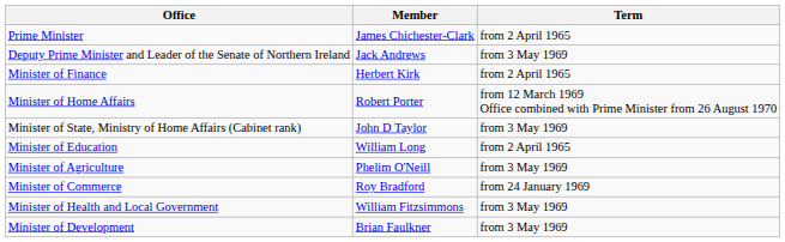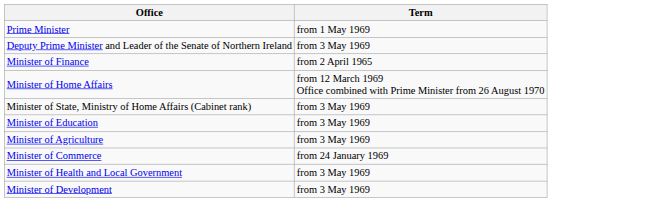- column: Member | James Chichester-Clark | Jack Andrews | Herbert Kirk | Robert Porter | John D Taylor | William Long | Phelim O'Neill | Roy Bradford | William Fitzsimmons | Brian Faulkner
Prime Minister | Term: from 2 April 1965 -> from 1 May 1969
Minister of Education | Term: from 2 April 1965 -> from 3 May 1969
